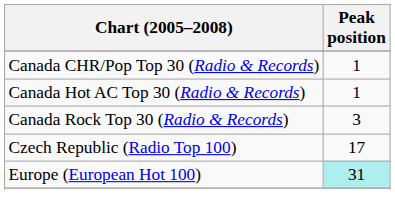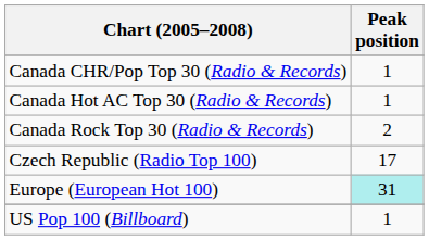Canada Rock Top 30 (Radio & Records) | Peak position: 3 -> 2
+ row: US Pop 100 (Billboard) | 1
